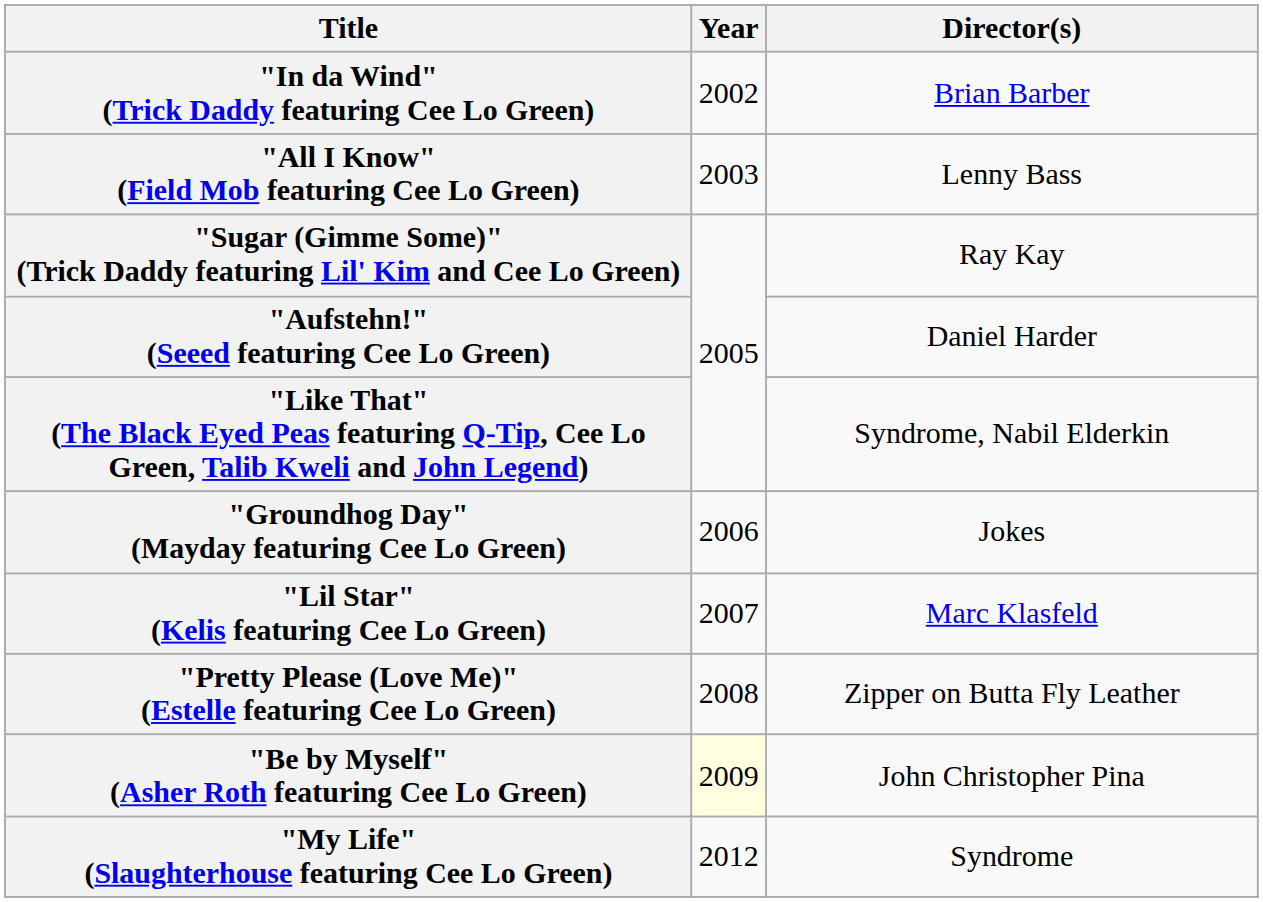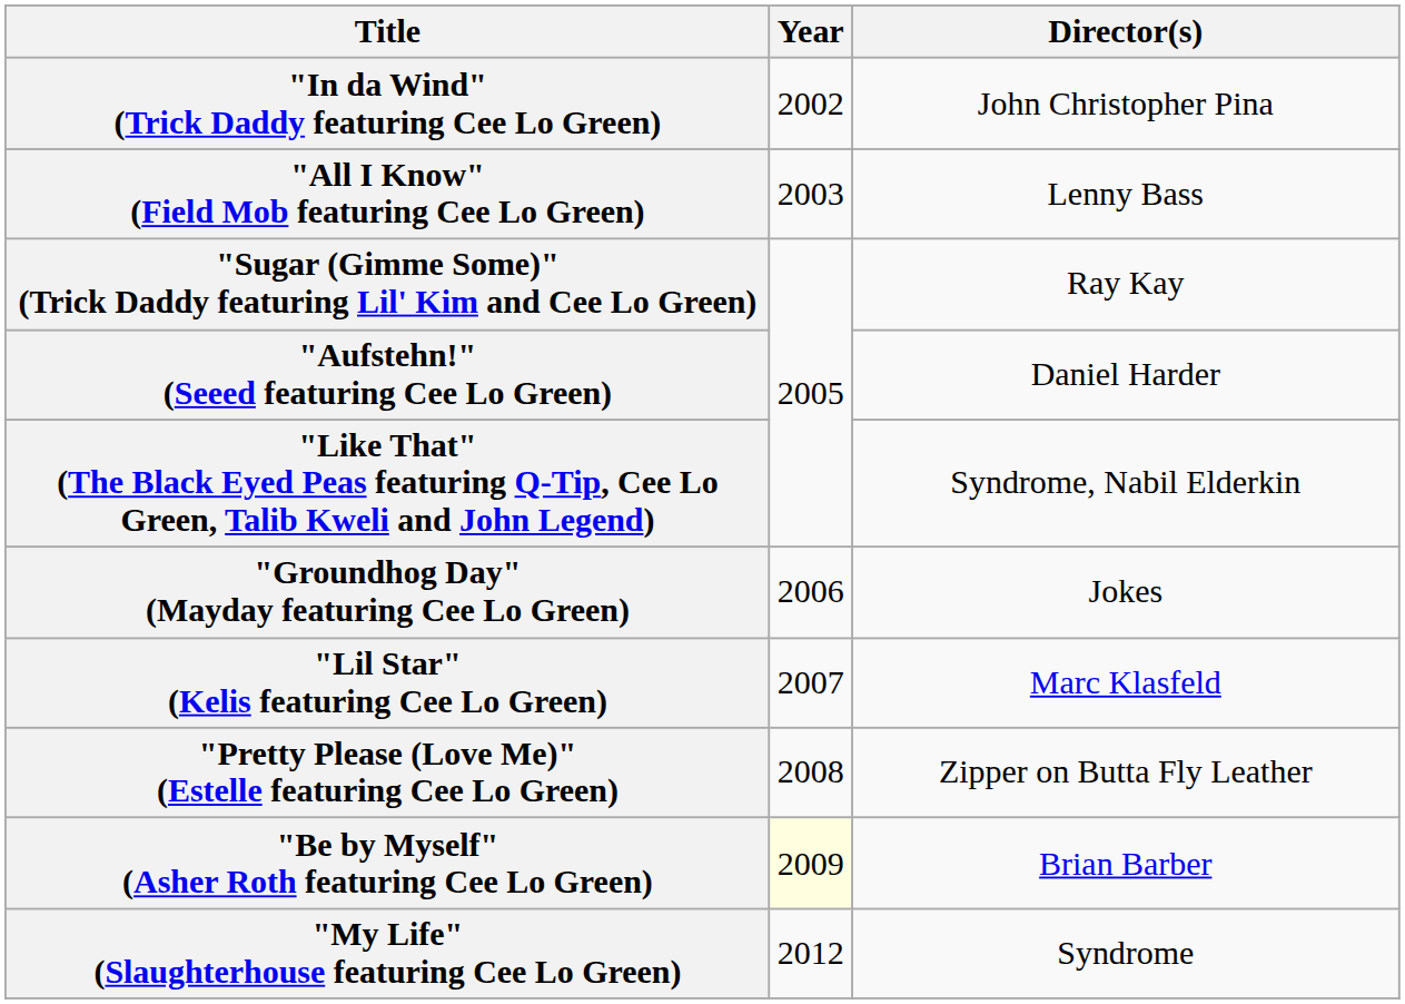"In da Wind" (Trick Daddy featuring Cee Lo Green) | Director(s): Brian Barber -> John Christopher Pina
"Be by Myself" (Asher Roth featuring Cee Lo Green) | Director(s): John Christopher Pina -> Brian Barber
